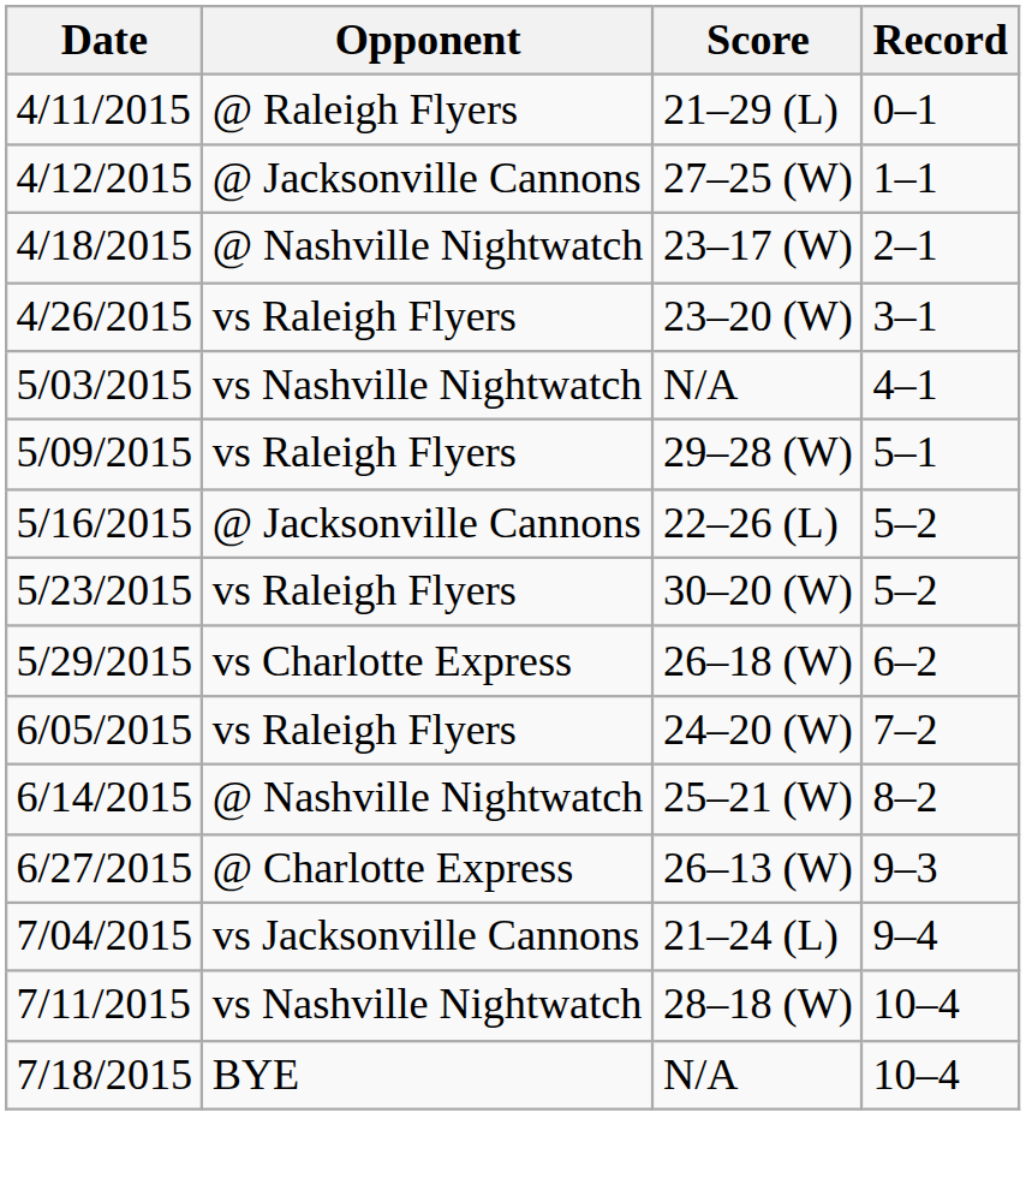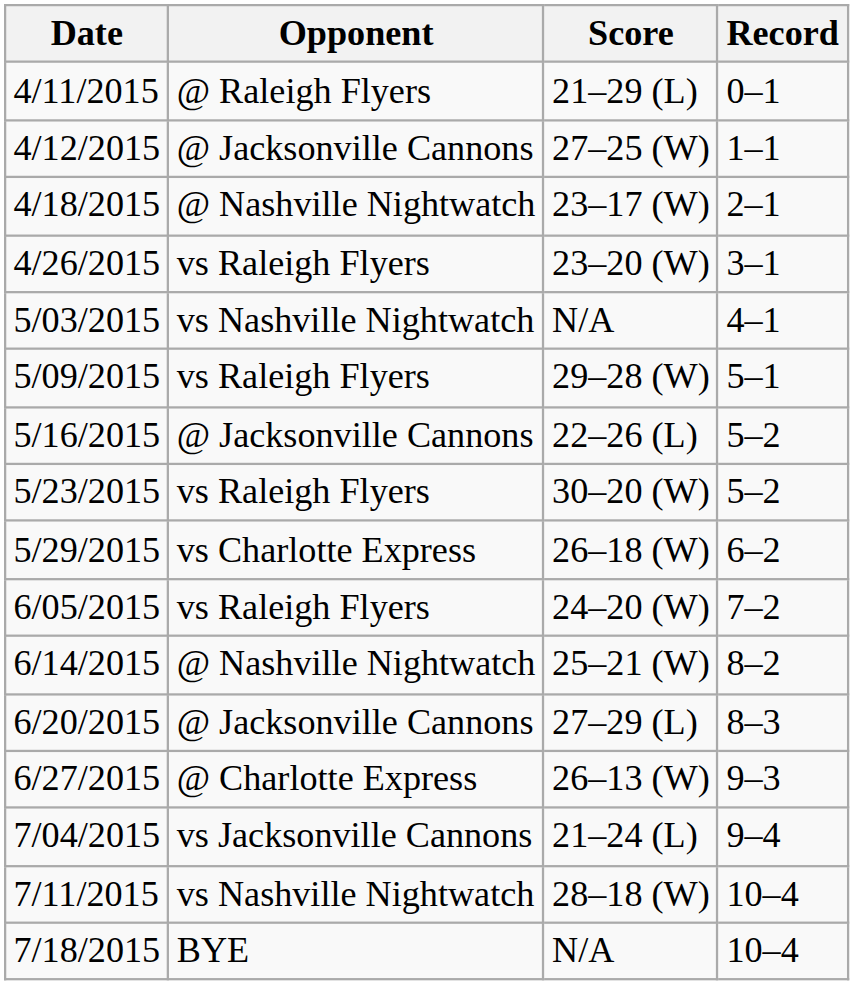+ row: 6/20/2015 | @ Jacksonville Cannons | 27–29 (L) | 8–3
